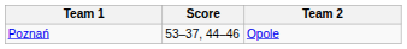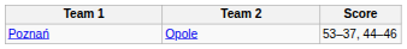columns swapped: Team 2 <-> Score
